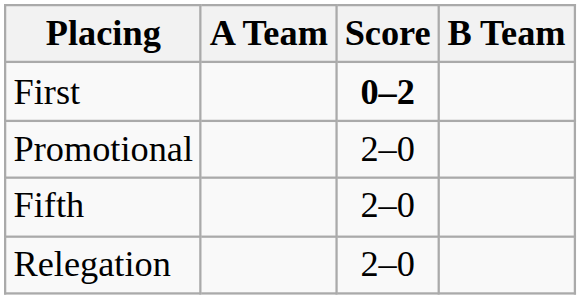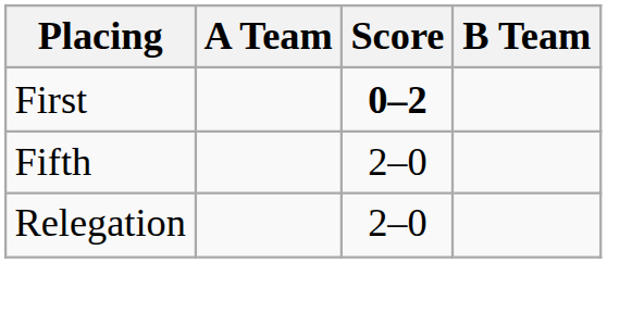- row: Promotional | 2–0
